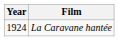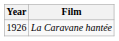La Caravane hantée | Year: 1924 -> 1926
